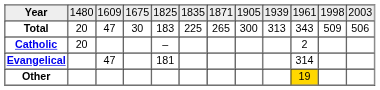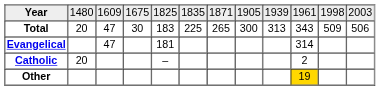rows swapped: Catholic <-> Evangelical
